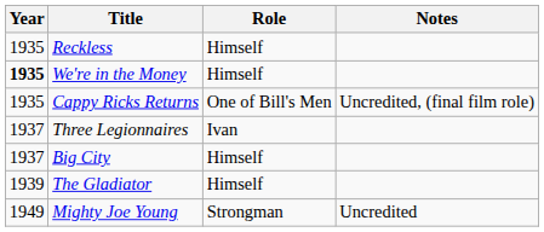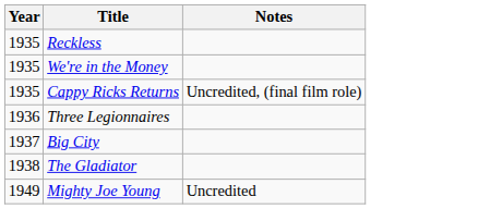- column: Role | Himself | Himself | One of Bill's Men | Ivan | Himself | Himself | Strongman
We're in the Money | Year: bold -> normal
Three Legionnaires | Year: 1937 -> 1936
The Gladiator | Year: 1939 -> 1938
